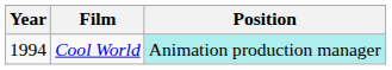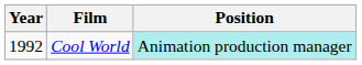Cool World | Year: 1994 -> 1992
